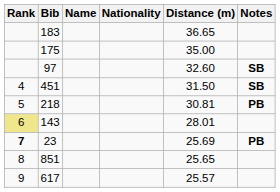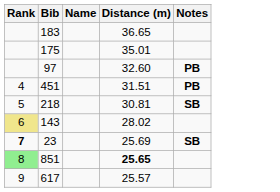- column: Nationality
175 | Distance (m): 35.00 -> 35.01
97 | Notes: SB -> PB
451 | Distance (m): 31.50 -> 31.51
451 | Notes: SB -> PB
218 | Notes: PB -> SB
143 | Distance (m): 28.01 -> 28.02
23 | Notes: PB -> SB
851 | Rank: no background -> lightgreen background
851 | Distance (m): normal -> bold
